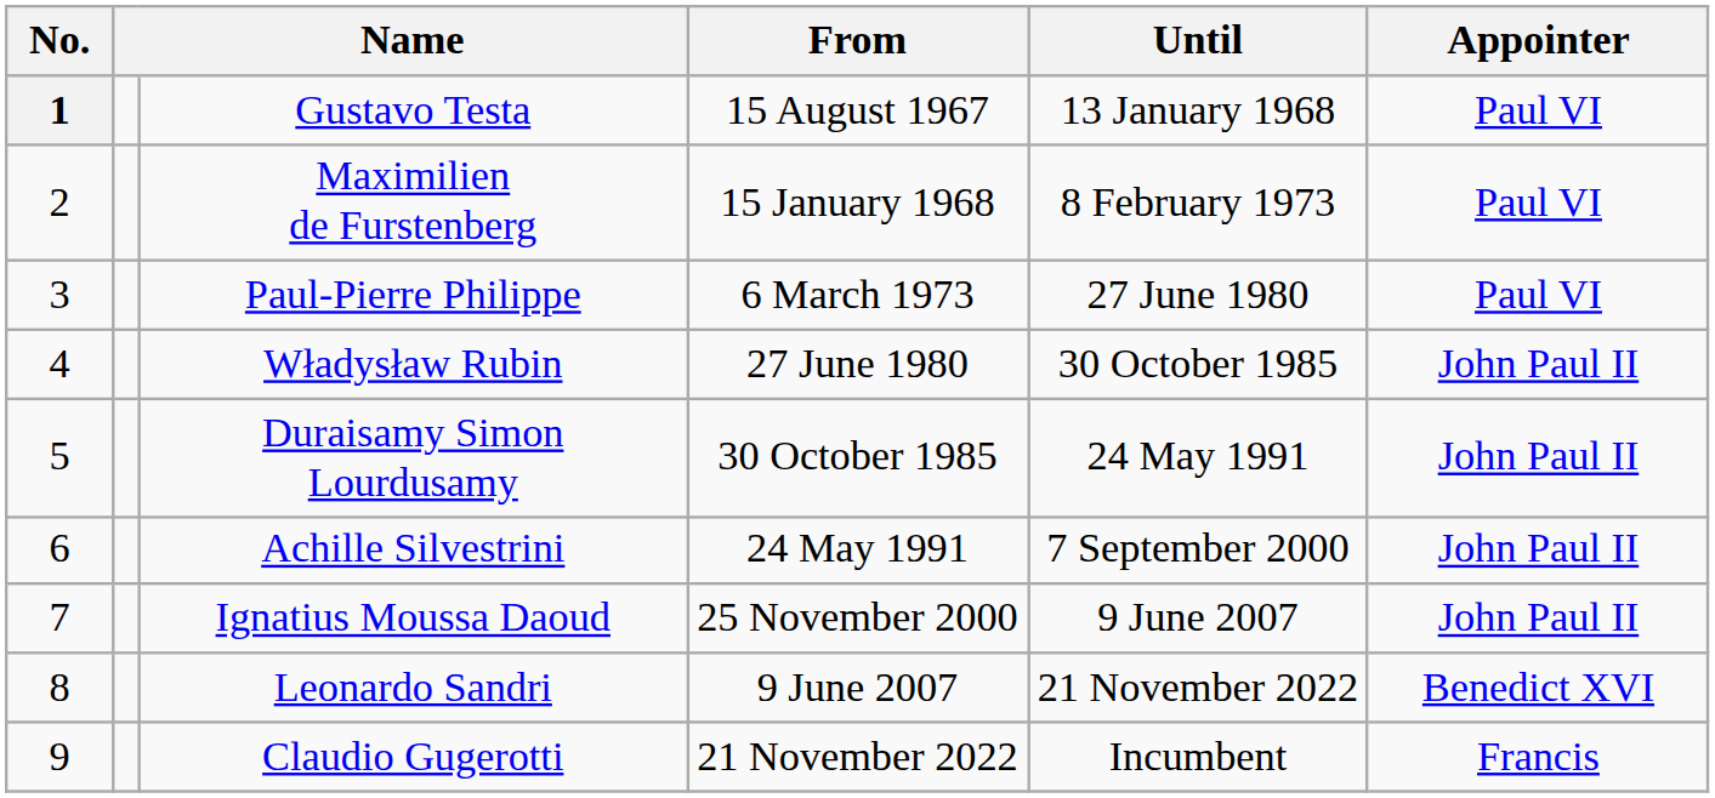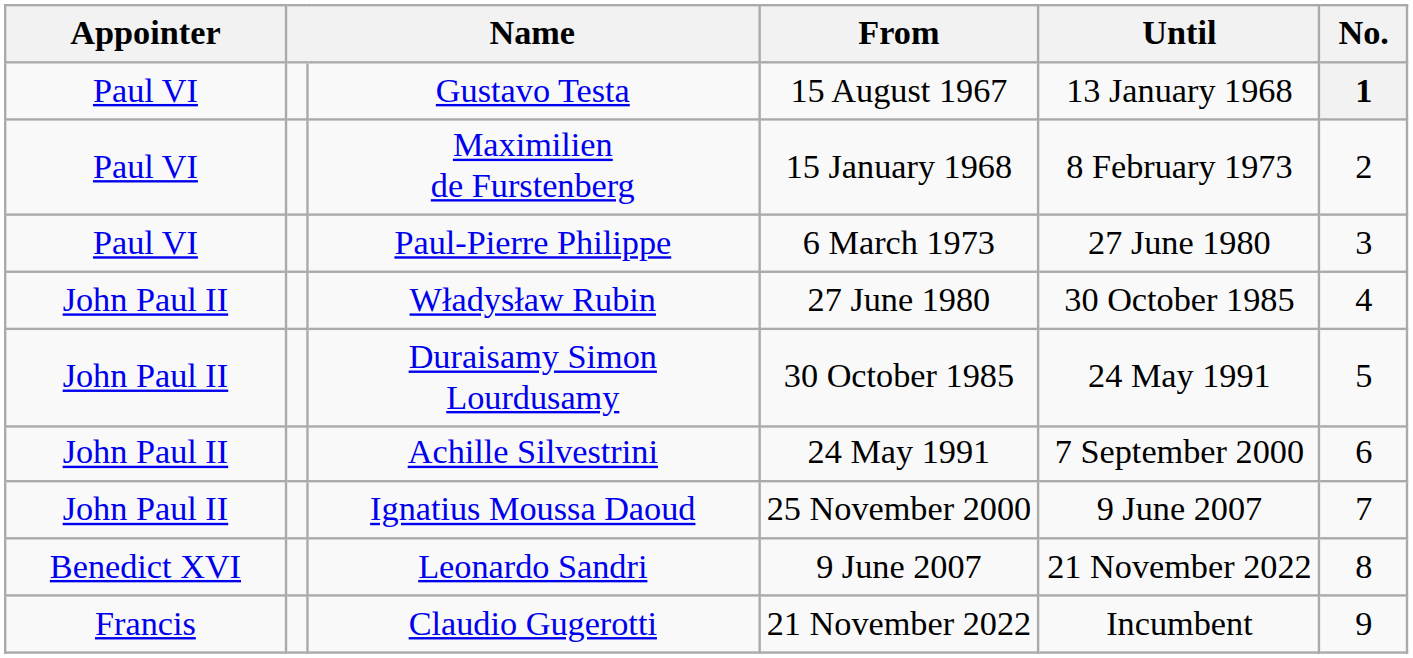columns swapped: No. <-> Appointer
